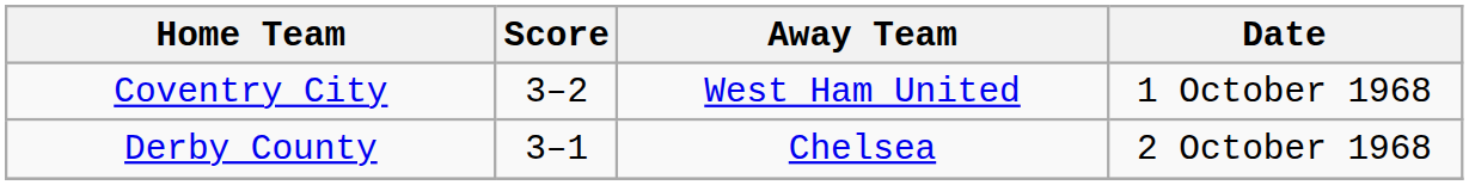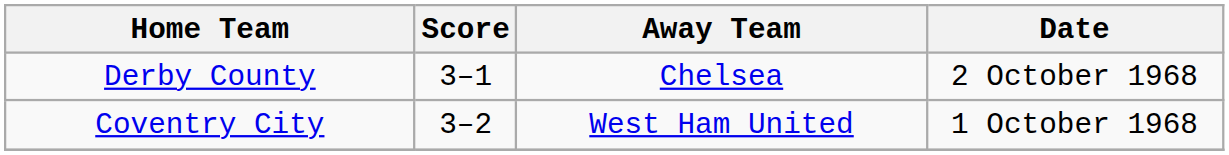rows swapped: Coventry City <-> Derby County
